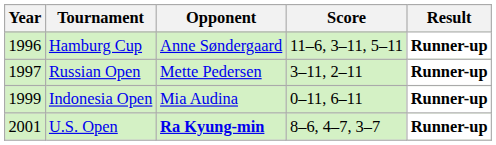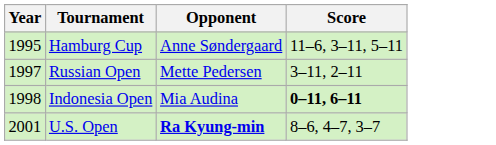- column: Result | Runner-up | Runner-up | Runner-up | Runner-up
Hamburg Cup | Year: 1996 -> 1995
Indonesia Open | Year: 1999 -> 1998
Indonesia Open | Score: normal -> bold
